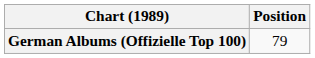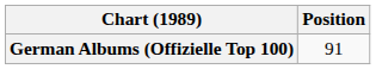German Albums (Offizielle Top 100) | Position: 79 -> 91
